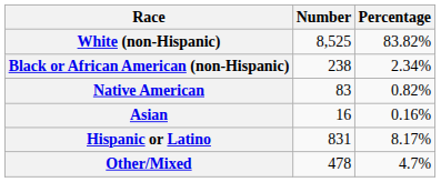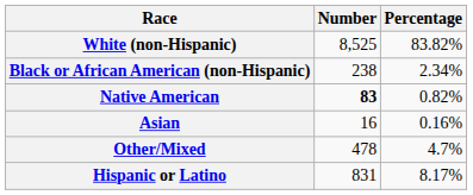Native American | Number: normal -> bold
rows swapped: Other/Mixed <-> Hispanic or Latino
